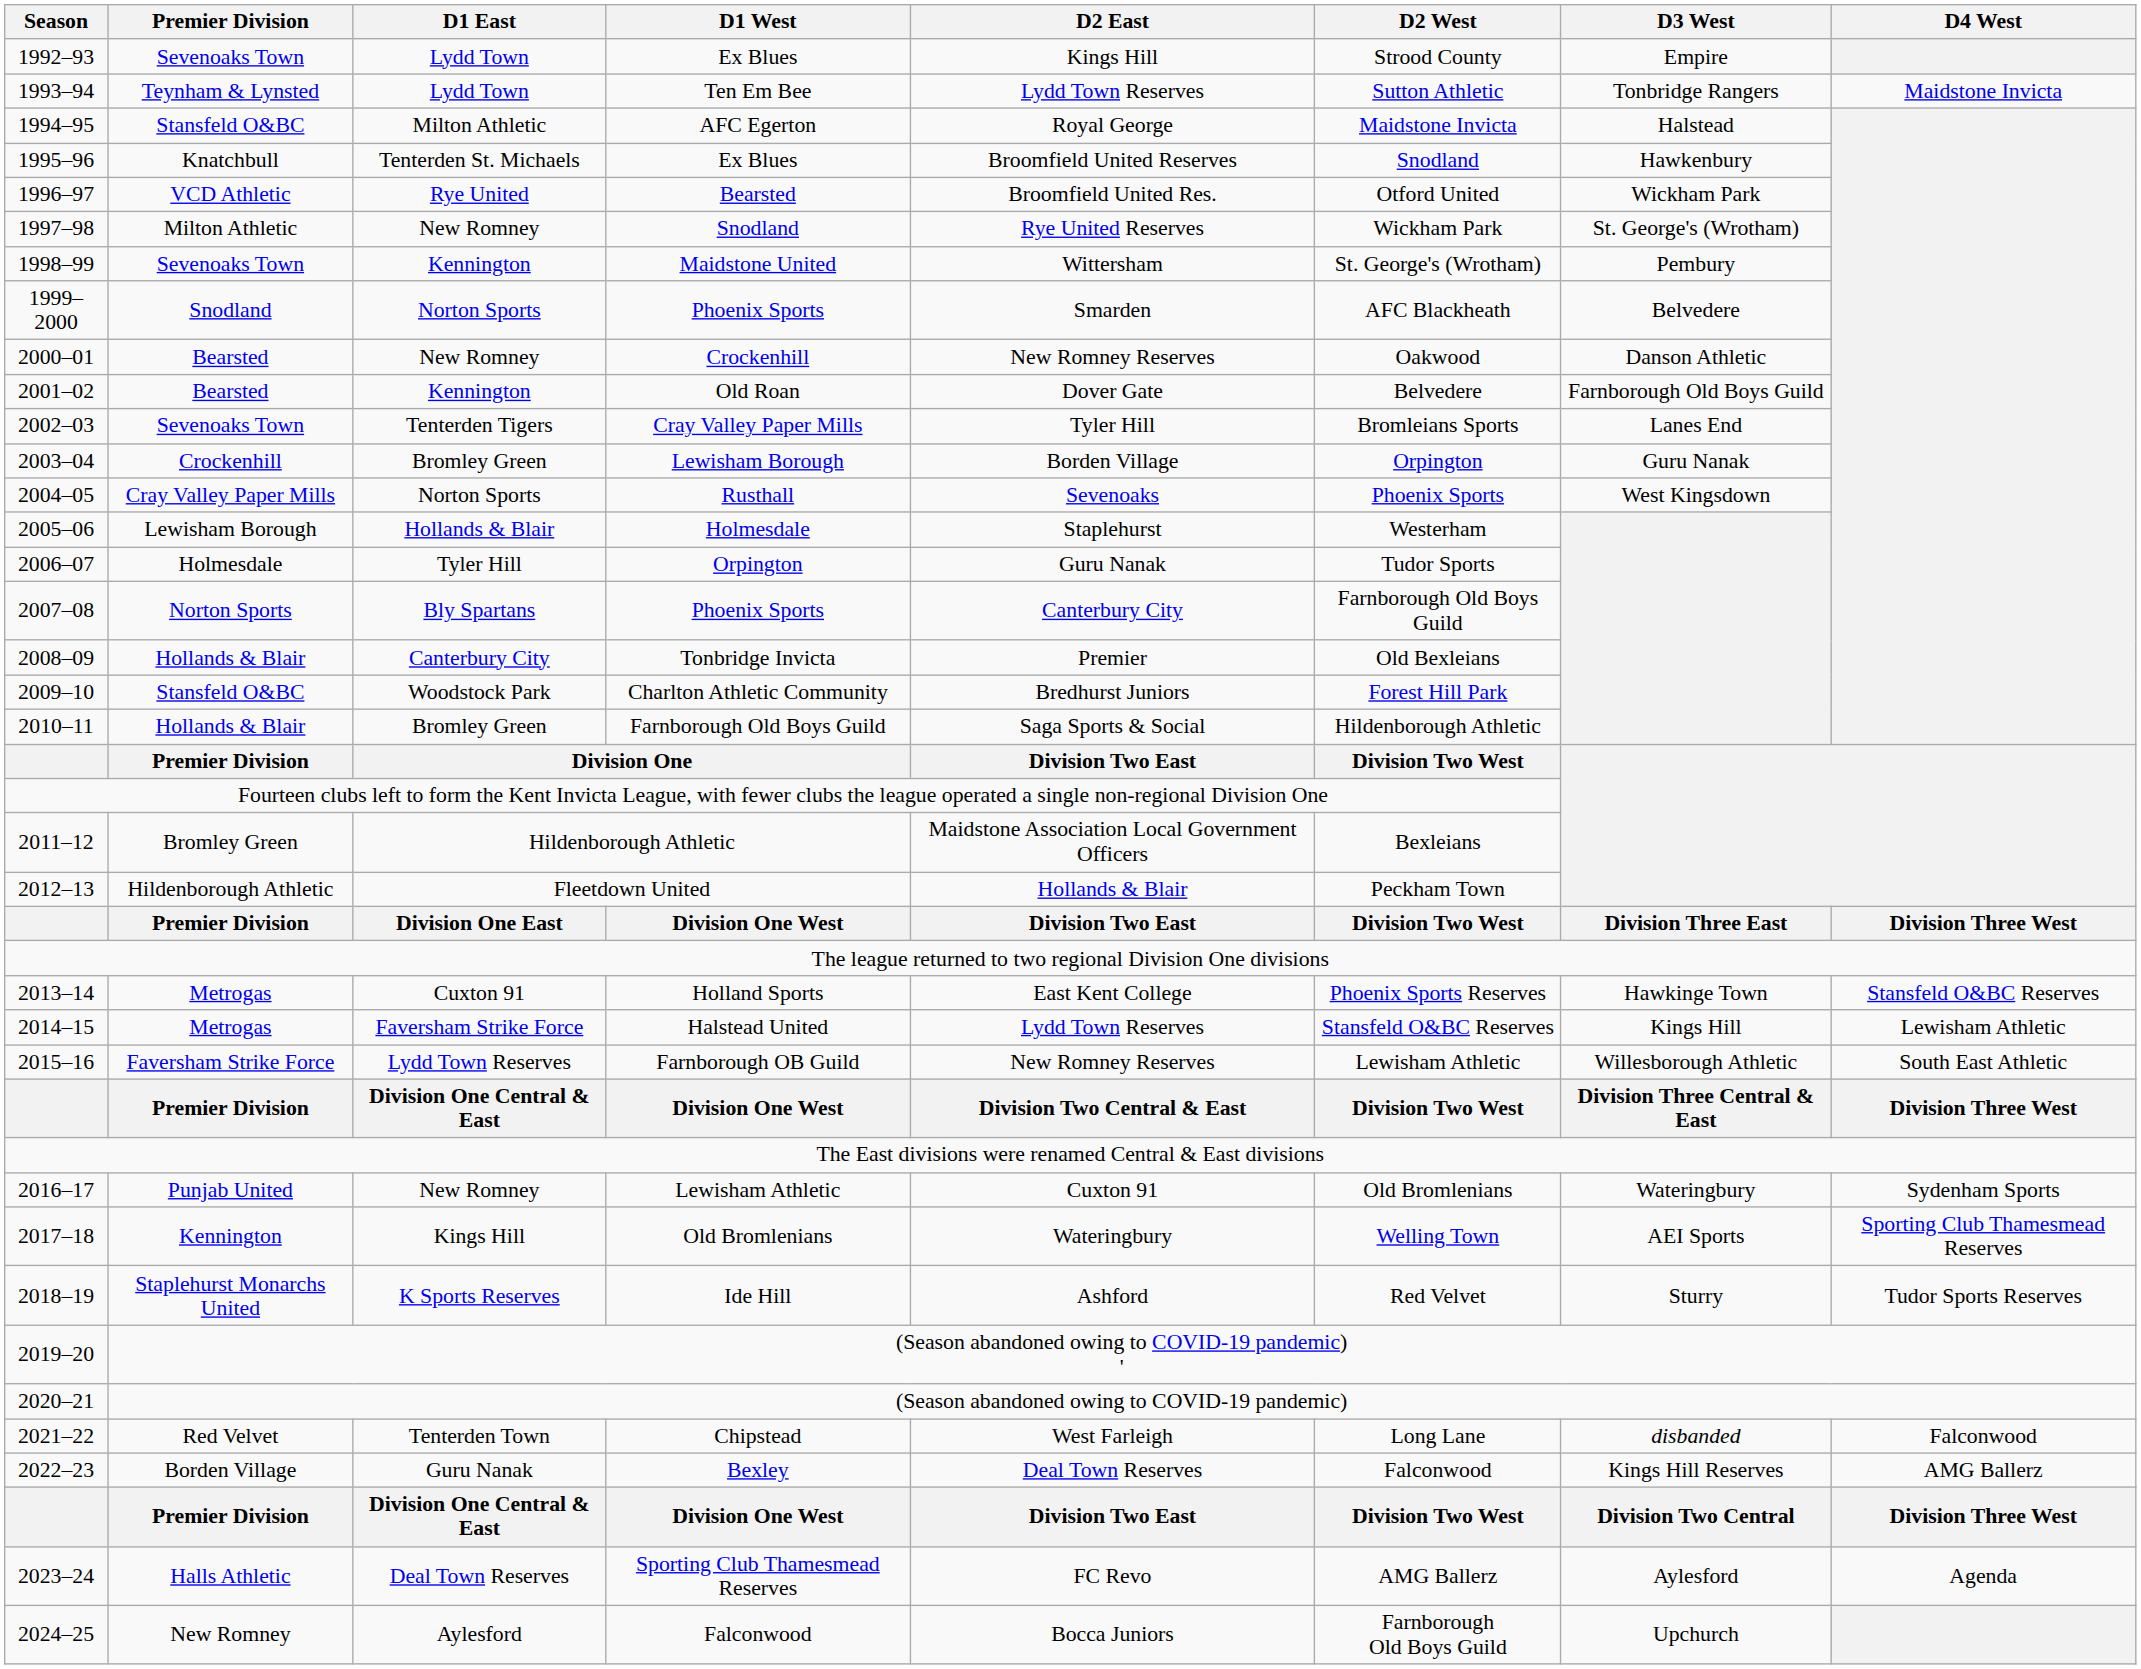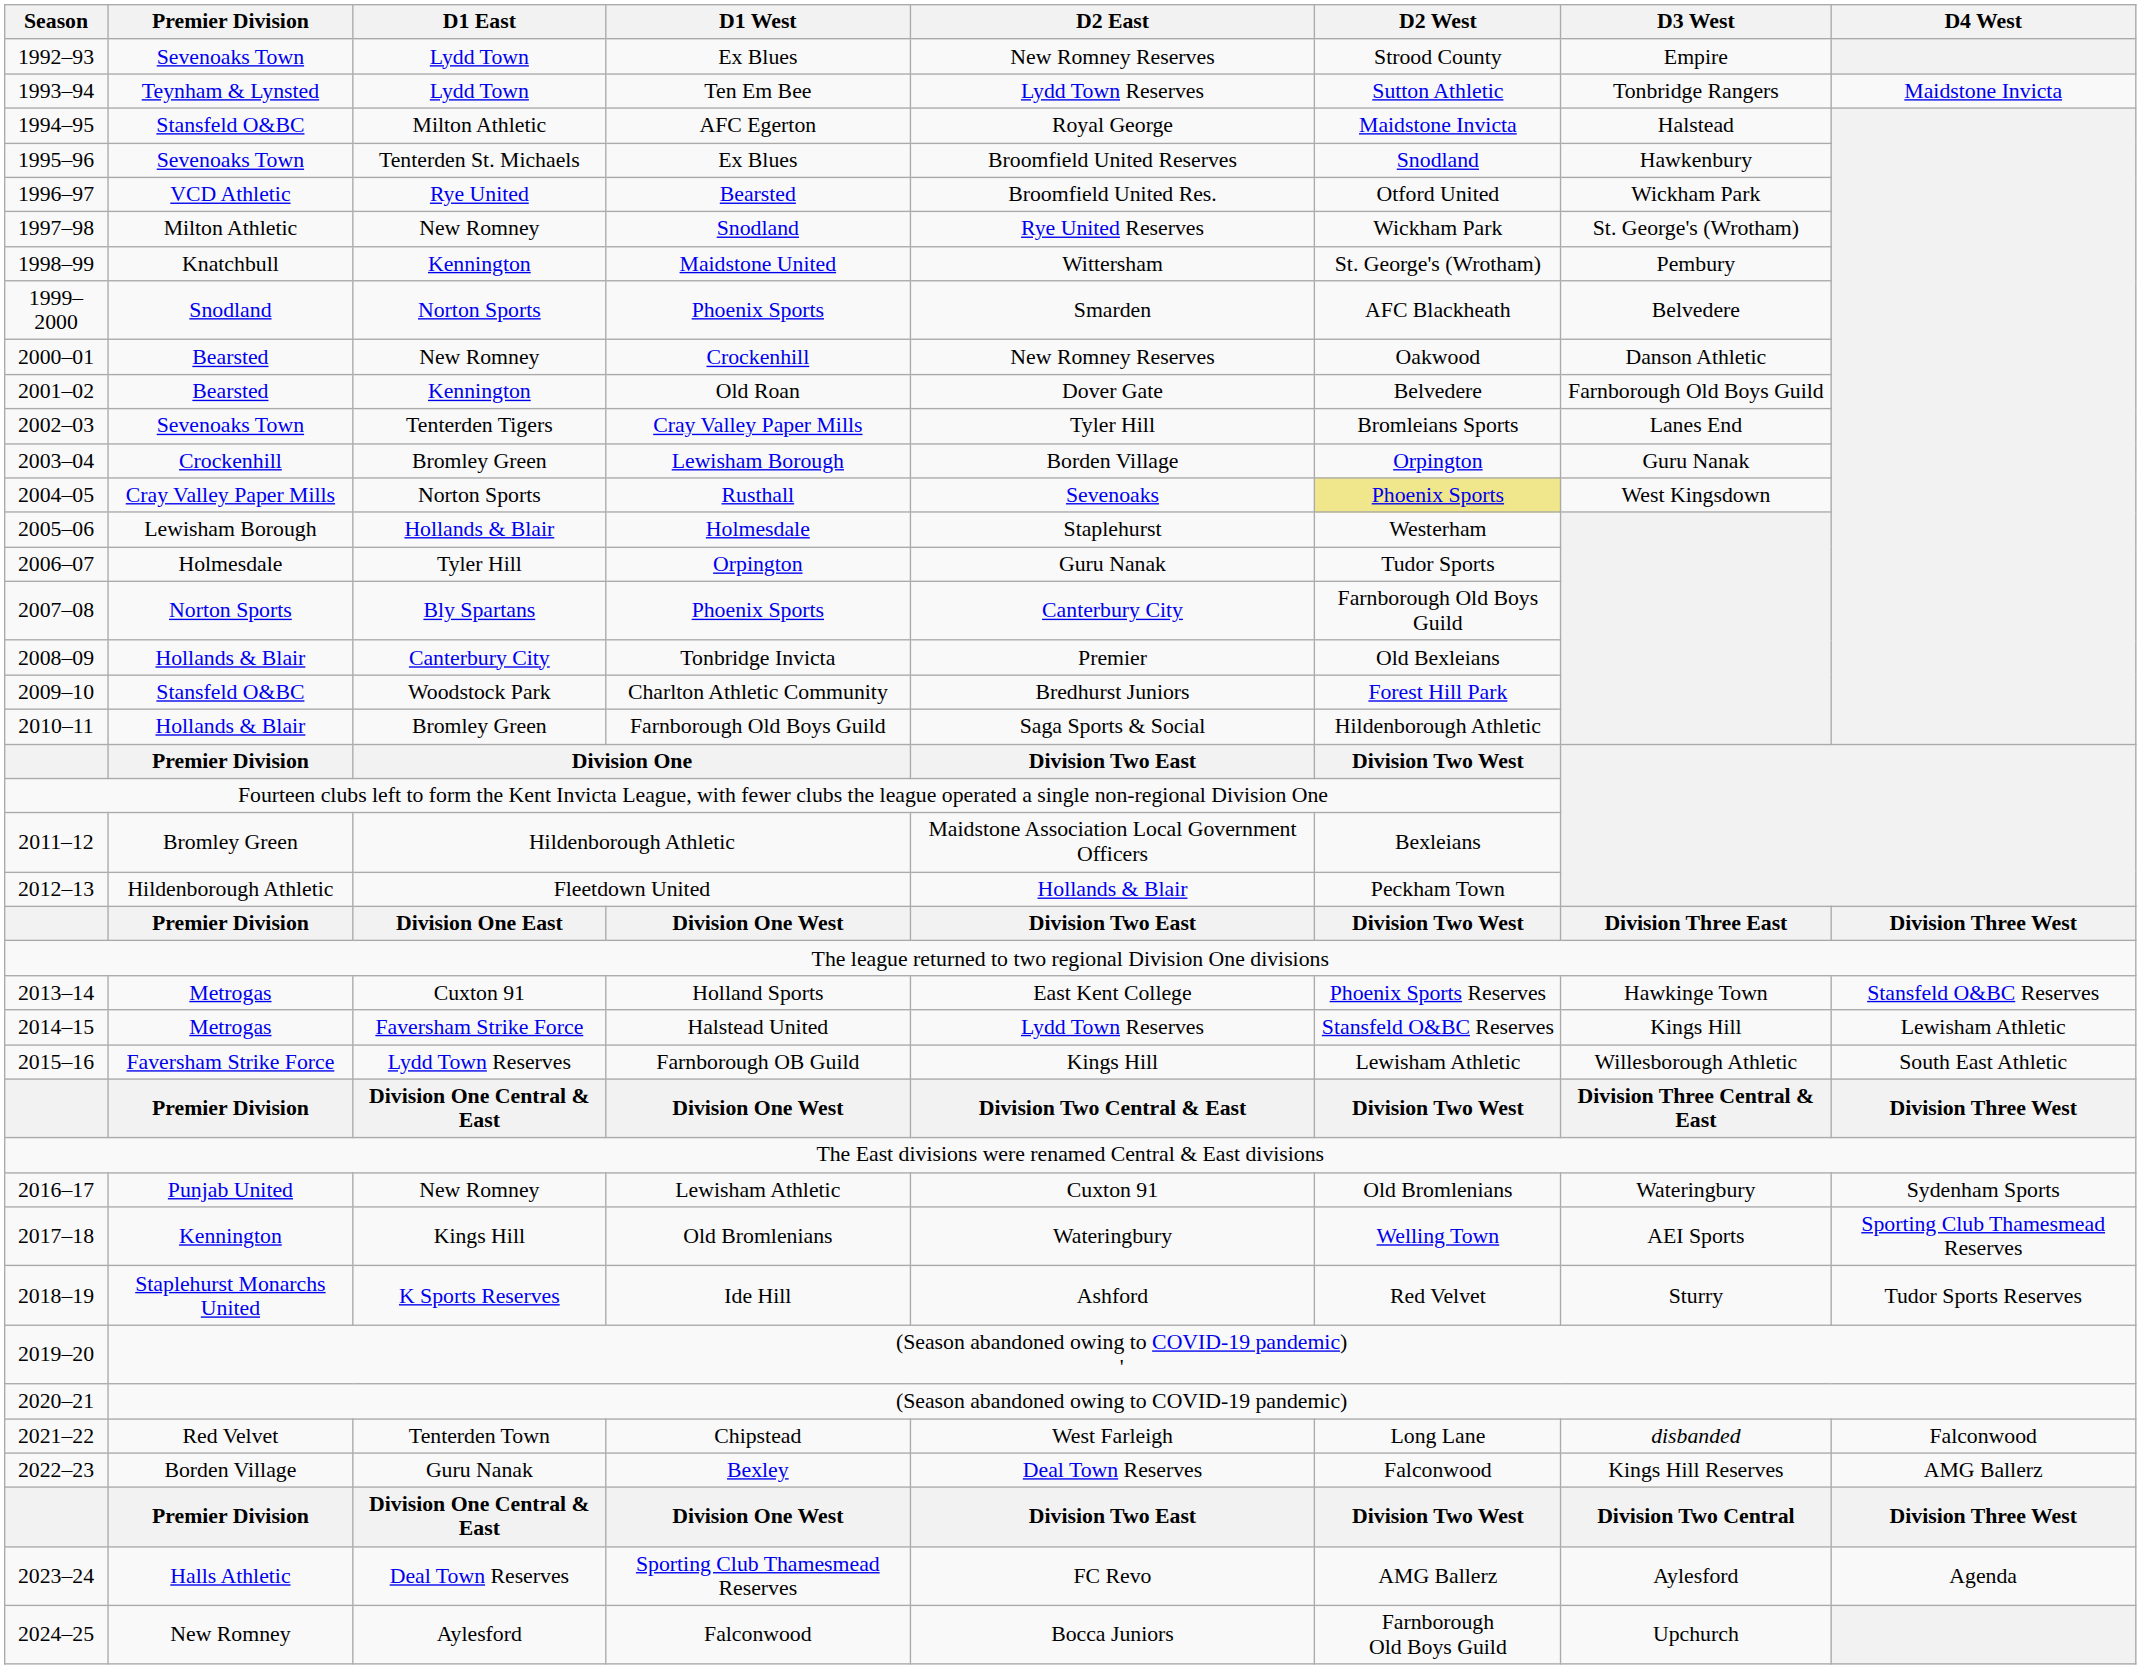1992–93 / Ex Blues | D2 East: Kings Hill -> New Romney Reserves
1995–96 / Ex Blues | Premier Division: Knatchbull -> Sevenoaks Town
Maidstone United | Premier Division: Sevenoaks Town -> Knatchbull
Rusthall | D2 West: no background -> khaki background
Farnborough OB Guild | D2 East: New Romney Reserves -> Kings Hill
